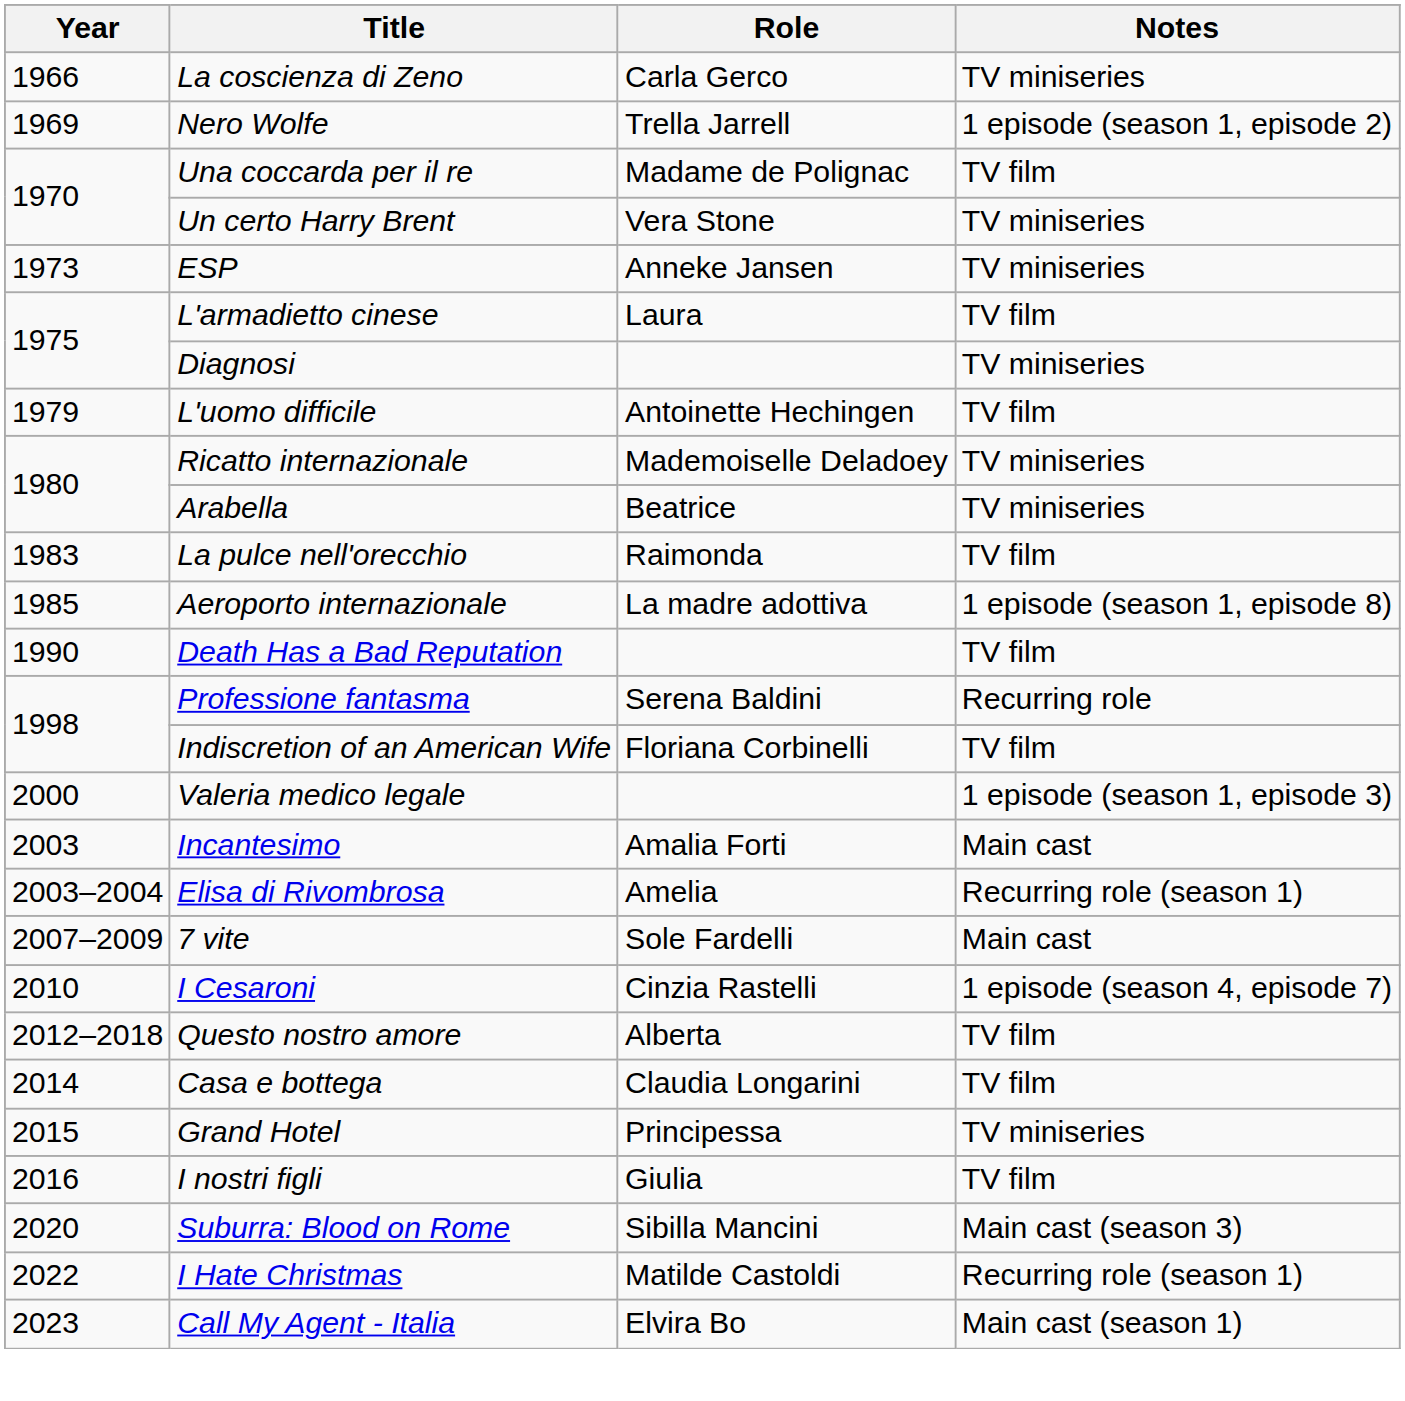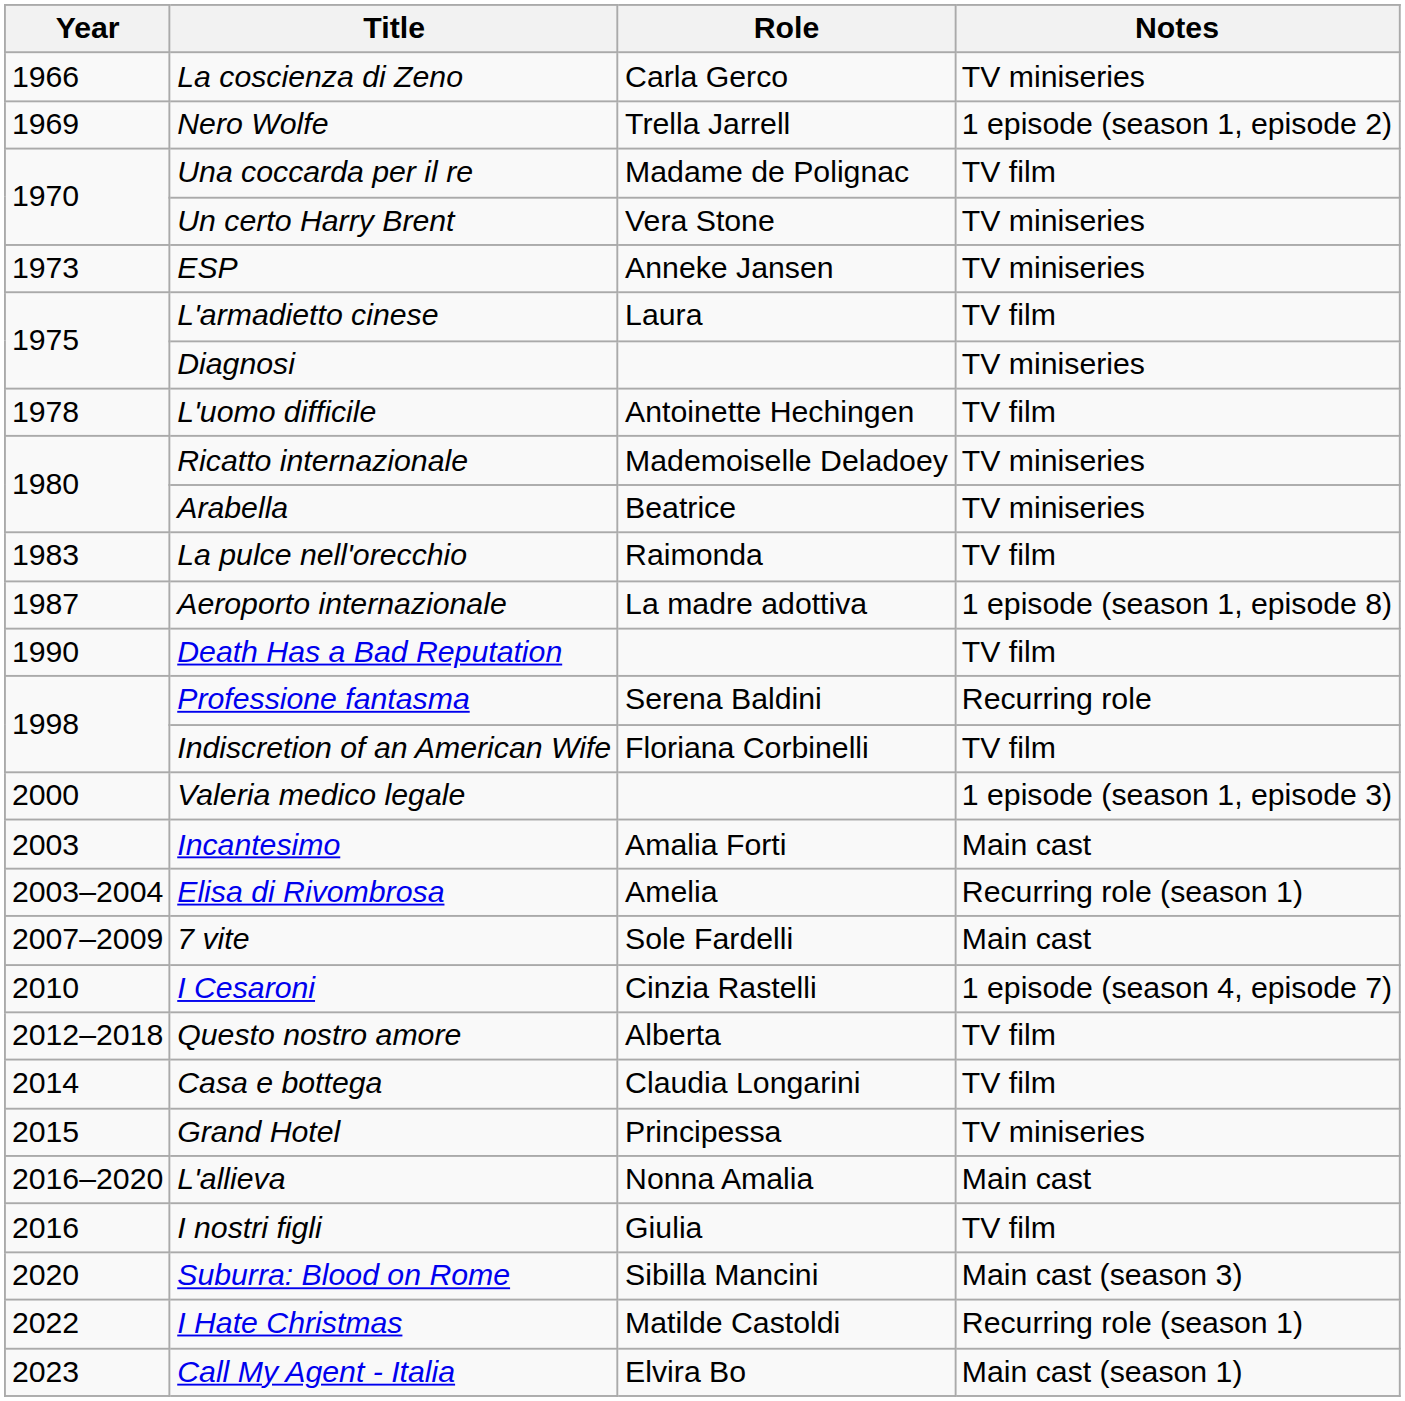L'uomo difficile | Year: 1979 -> 1978
Aeroporto internazionale | Year: 1985 -> 1987
+ row: 2016–2020 | L'allieva | Nonna Amalia | Main cast
